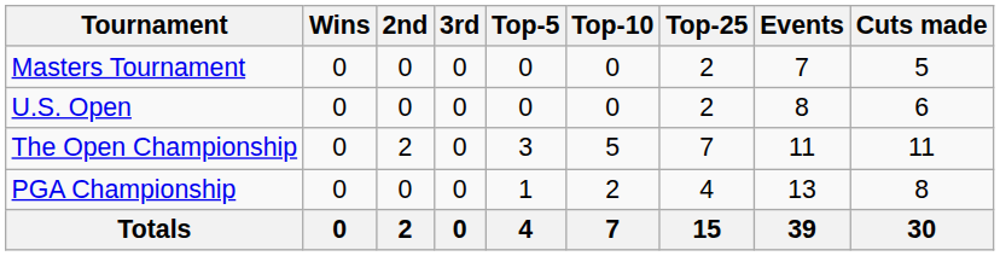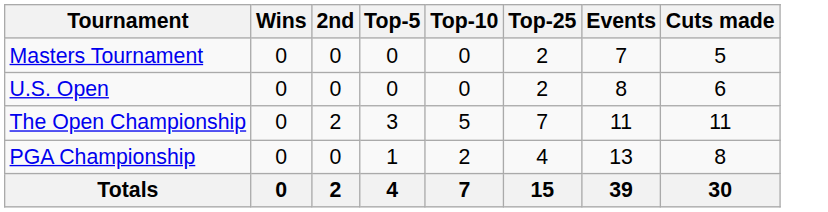- column: 3rd | 0 | 0 | 0 | 0 | 0
